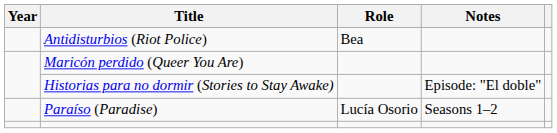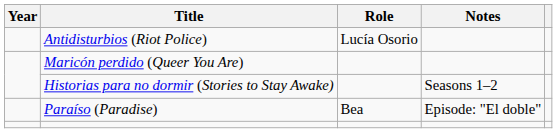Antidisturbios (Riot Police) | Role: Bea -> Lucía Osorio
Historias para no dormir (Stories to Stay Awake) | Notes: Episode: "El doble" -> Seasons 1–2
Paraíso (Paradise) | Role: Lucía Osorio -> Bea
Paraíso (Paradise) | Notes: Seasons 1–2 -> Episode: "El doble"
